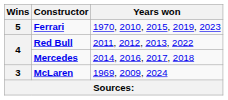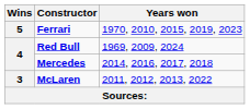Red Bull | Years won: 2011, 2012, 2013, 2022 -> 1969, 2009, 2024
McLaren | Years won: 1969, 2009, 2024 -> 2011, 2012, 2013, 2022
